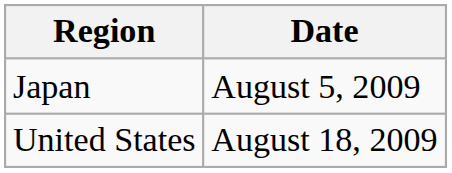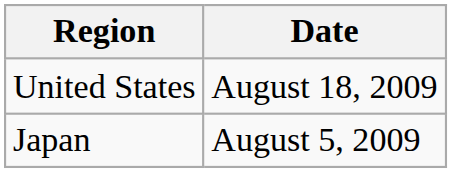rows swapped: Japan <-> United States
